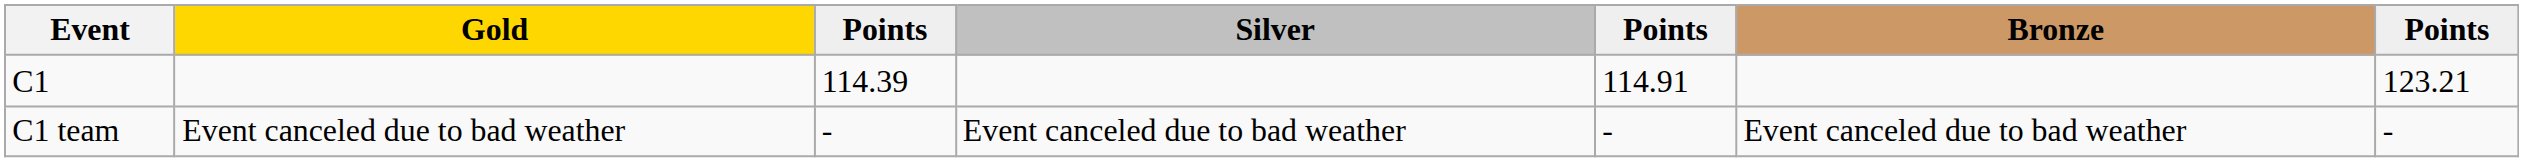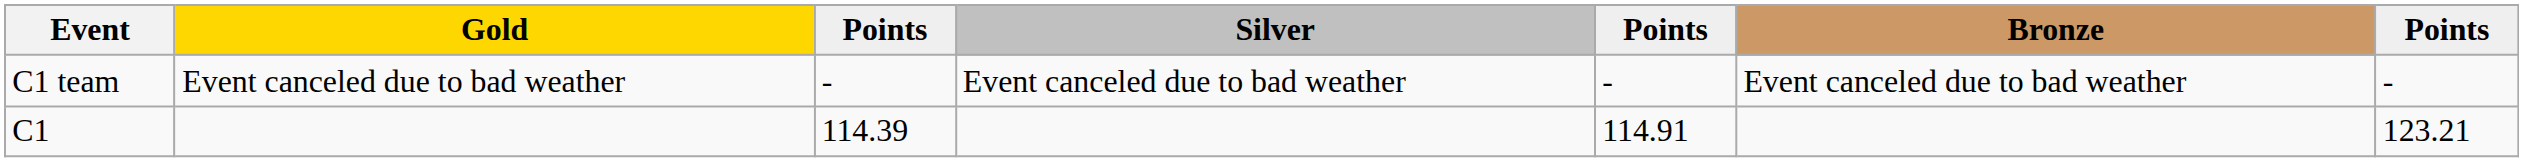rows swapped: C1 <-> C1 team
